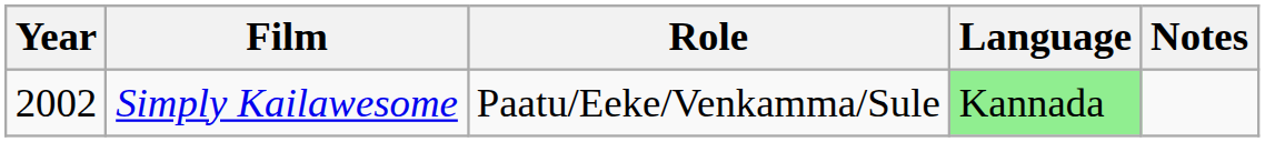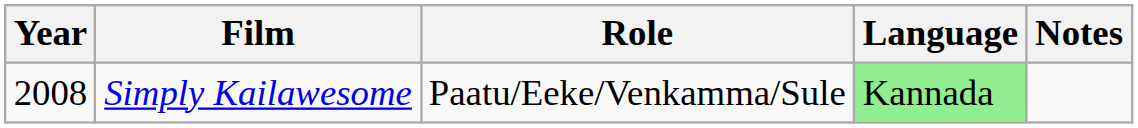Simply Kailawesome | Year: 2002 -> 2008
